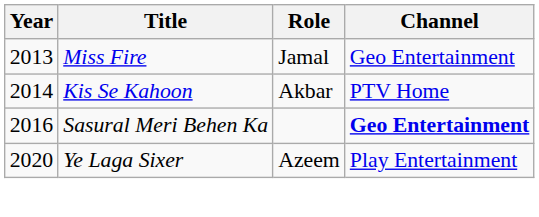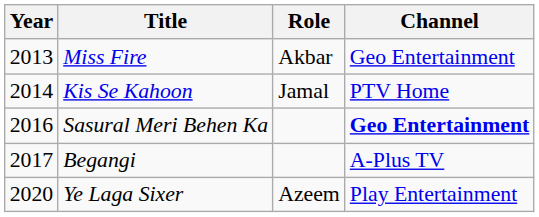Miss Fire | Role: Jamal -> Akbar
Kis Se Kahoon | Role: Akbar -> Jamal
+ row: 2017 | Begangi | A-Plus TV
